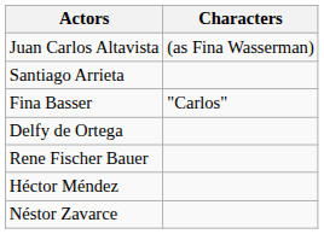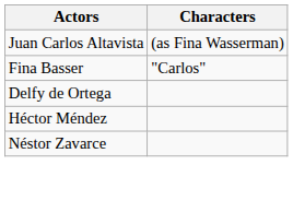- row: Santiago Arrieta
- row: Rene Fischer Bauer
